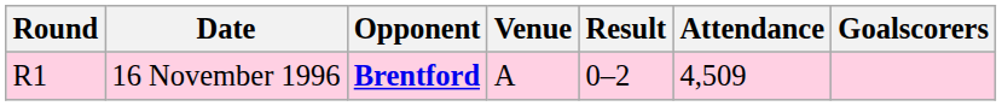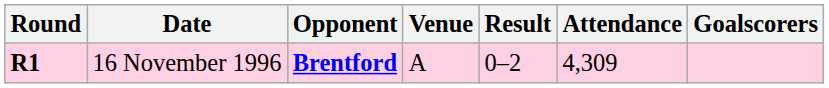16 November 1996 | Round: normal -> bold
16 November 1996 | Attendance: 4,509 -> 4,309
